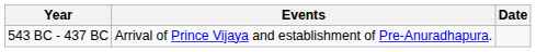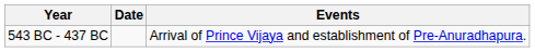columns swapped: Date <-> Events
